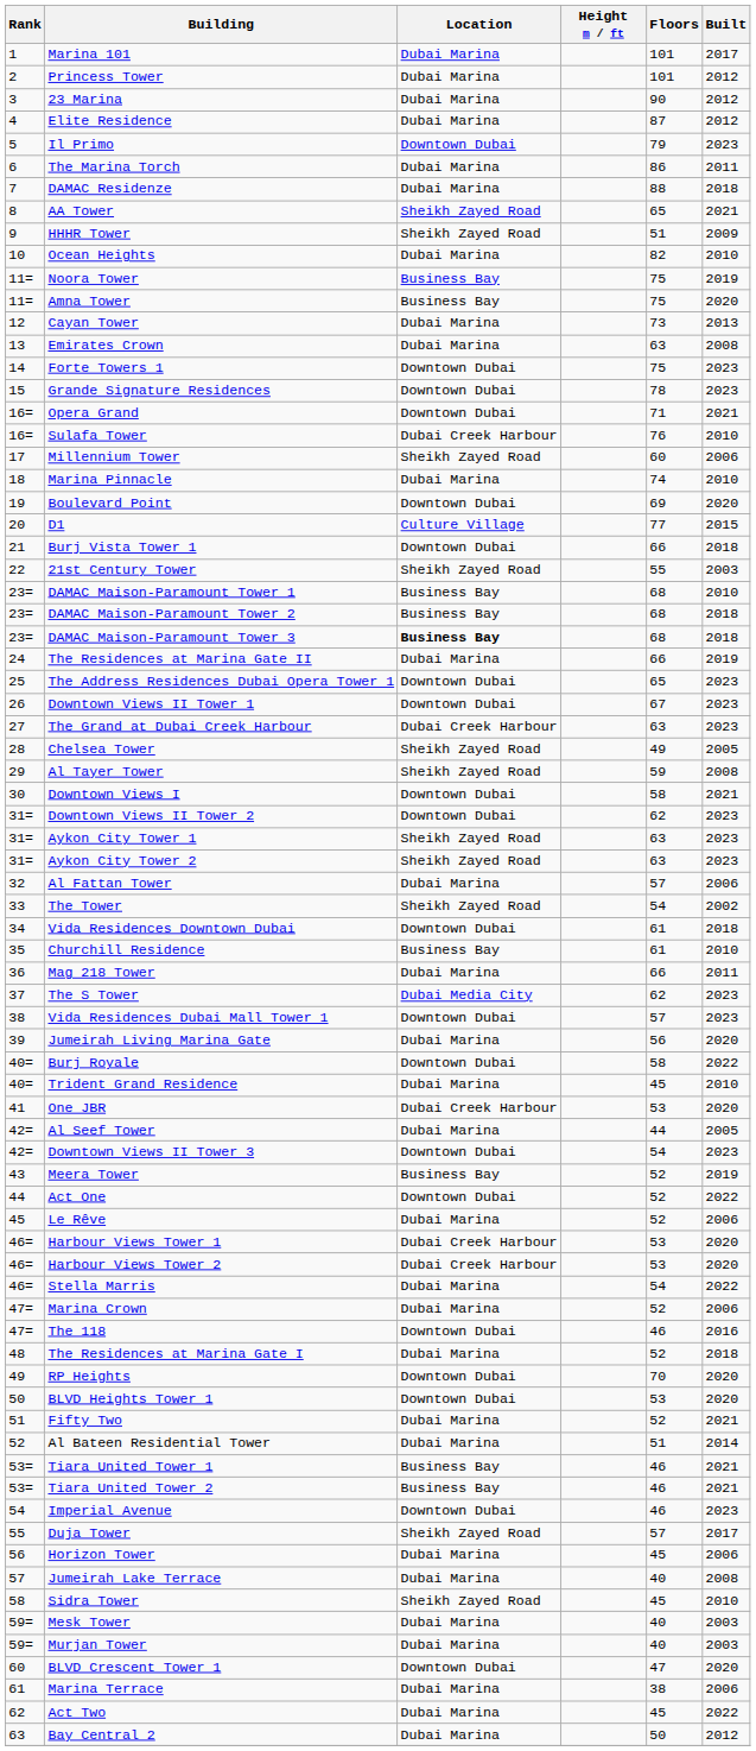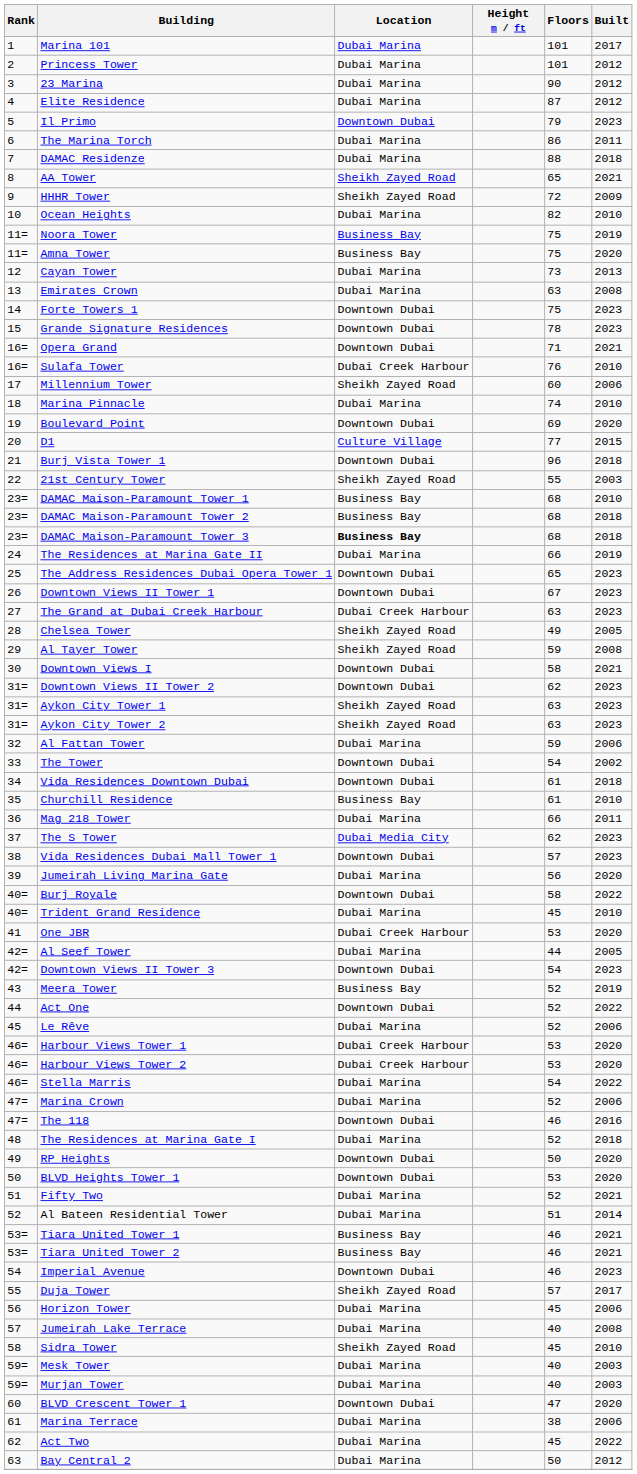HHHR Tower | Floors: 51 -> 72
Burj Vista Tower 1 | Floors: 66 -> 96
Al Fattan Tower | Floors: 57 -> 59
The Tower | Location: Sheikh Zayed Road -> Downtown Dubai
RP Heights | Floors: 70 -> 50
